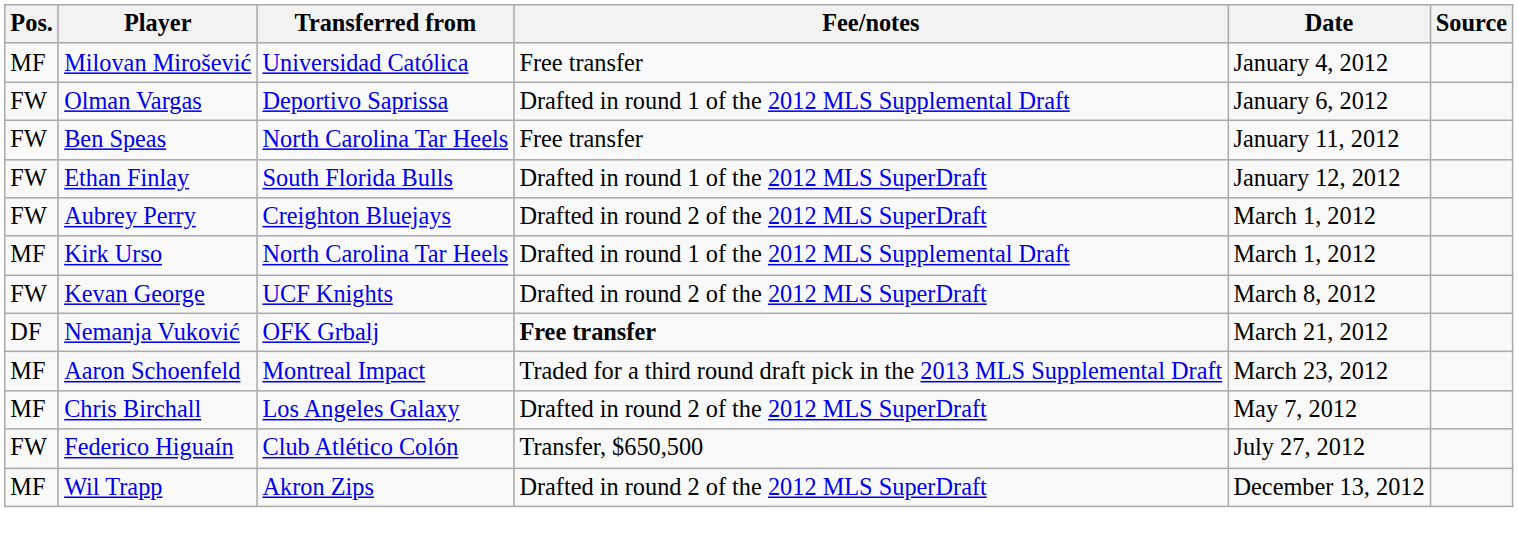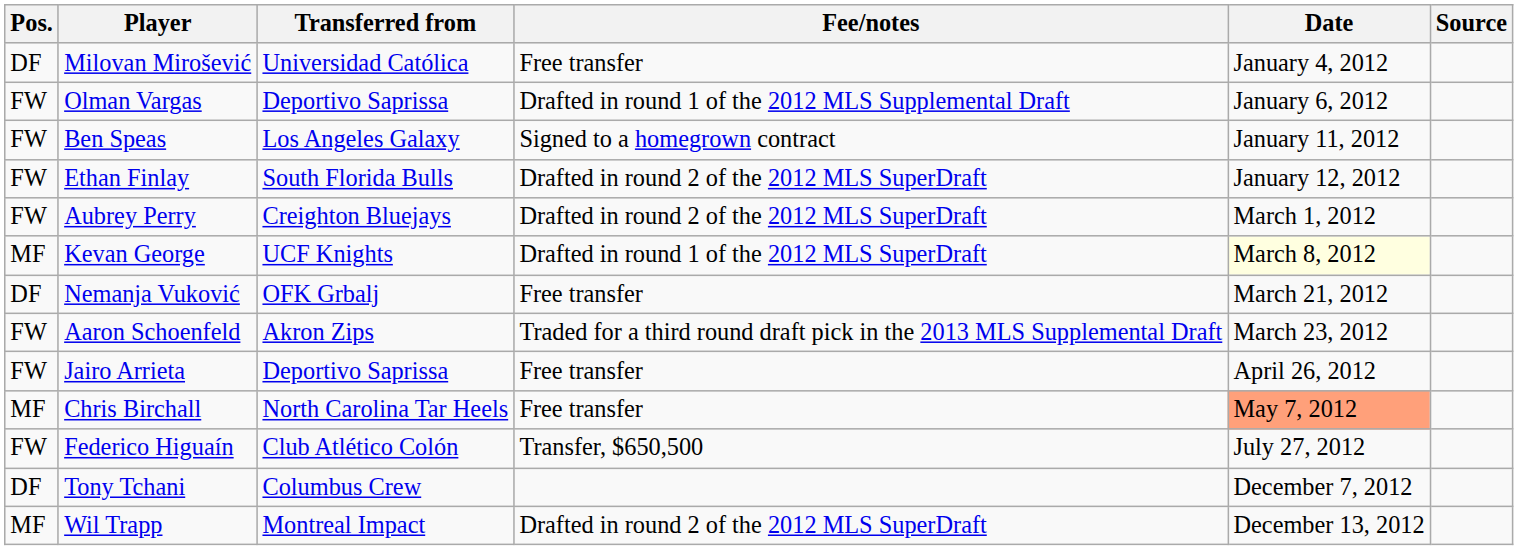Milovan Mirošević | Pos.: MF -> DF
Ben Speas | Transferred from: North Carolina Tar Heels -> Los Angeles Galaxy
Ben Speas | Fee/notes: Free transfer -> Signed to a homegrown contract
Ethan Finlay | Fee/notes: Drafted in round 1 of the 2012 MLS SuperDraft -> Drafted in round 2 of the 2012 MLS SuperDraft
- row: MF | Kirk Urso | North Carolina Tar Heels | Drafted in round 1 of the 2012 MLS Supplemental Draft | March 1, 2012
Kevan George | Pos.: FW -> MF
Kevan George | Fee/notes: Drafted in round 2 of the 2012 MLS SuperDraft -> Drafted in round 1 of the 2012 MLS SuperDraft
Kevan George | Date: no background -> lightyellow background
Nemanja Vuković | Fee/notes: bold -> normal
Aaron Schoenfeld | Pos.: MF -> FW
Aaron Schoenfeld | Transferred from: Montreal Impact -> Akron Zips
+ row: FW | Jairo Arrieta | Deportivo Saprissa | Free transfer | April 26, 2012
Chris Birchall | Transferred from: Los Angeles Galaxy -> North Carolina Tar Heels
Chris Birchall | Fee/notes: Drafted in round 2 of the 2012 MLS SuperDraft -> Free transfer
Chris Birchall | Date: no background -> lightsalmon background
+ row: DF | Tony Tchani | Columbus Crew | December 7, 2012
Wil Trapp | Transferred from: Akron Zips -> Montreal Impact
